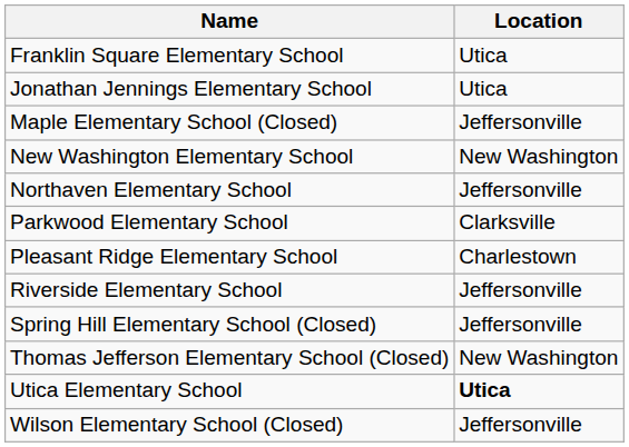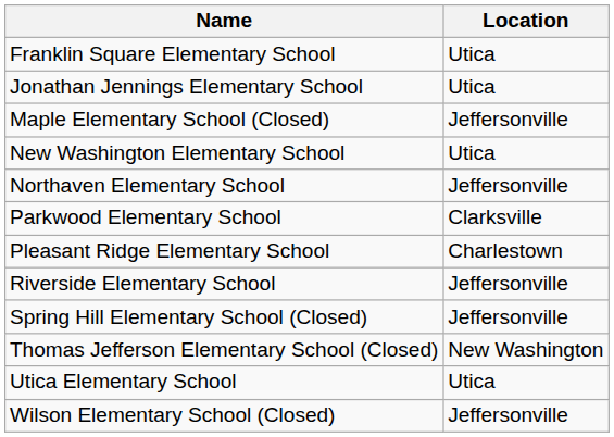New Washington Elementary School | Location: New Washington -> Utica
Utica Elementary School | Location: bold -> normal
